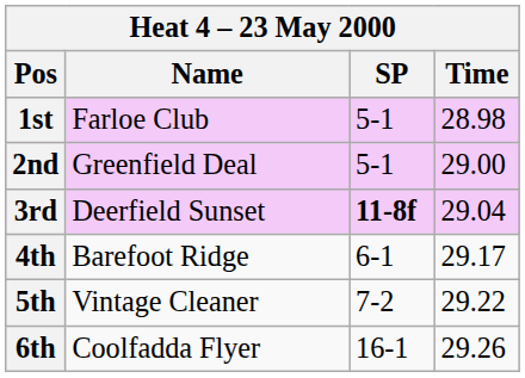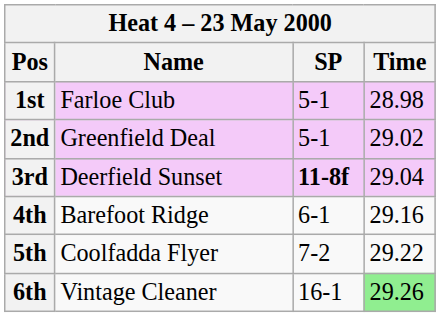2nd | Time: 29.00 -> 29.02
4th | Time: 29.17 -> 29.16
5th | Name: Vintage Cleaner -> Coolfadda Flyer
6th | Name: Coolfadda Flyer -> Vintage Cleaner
6th | Time: no background -> lightgreen background
